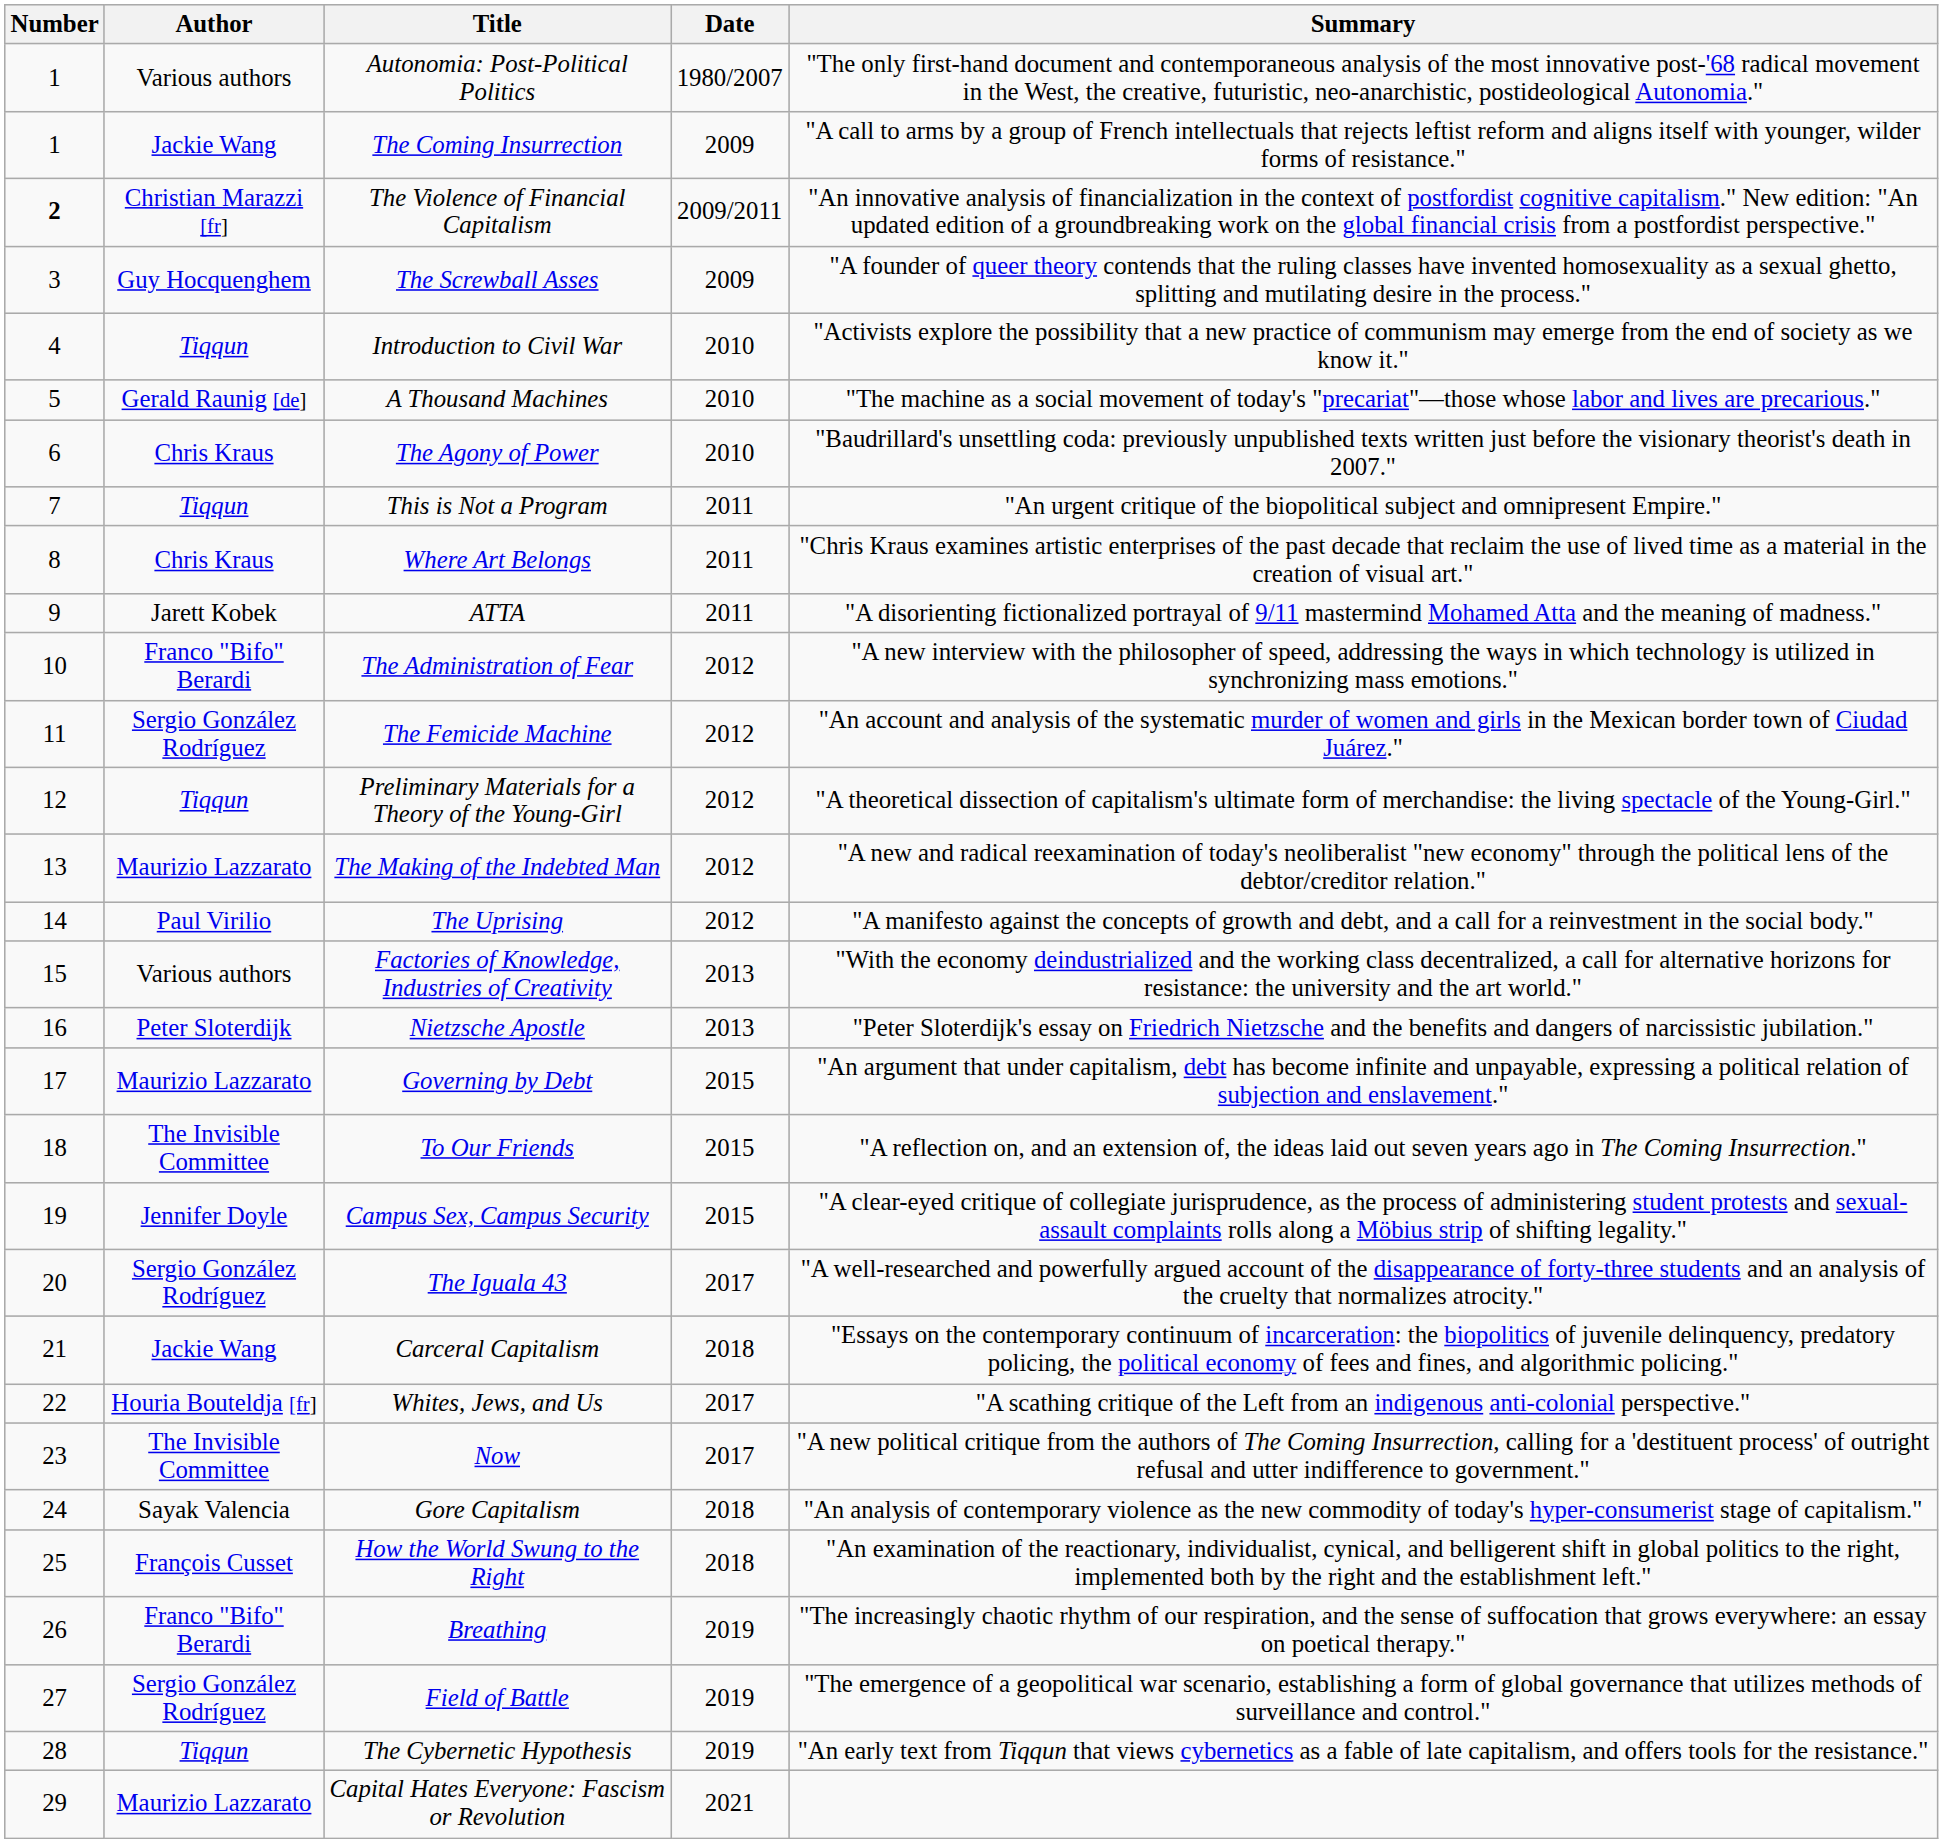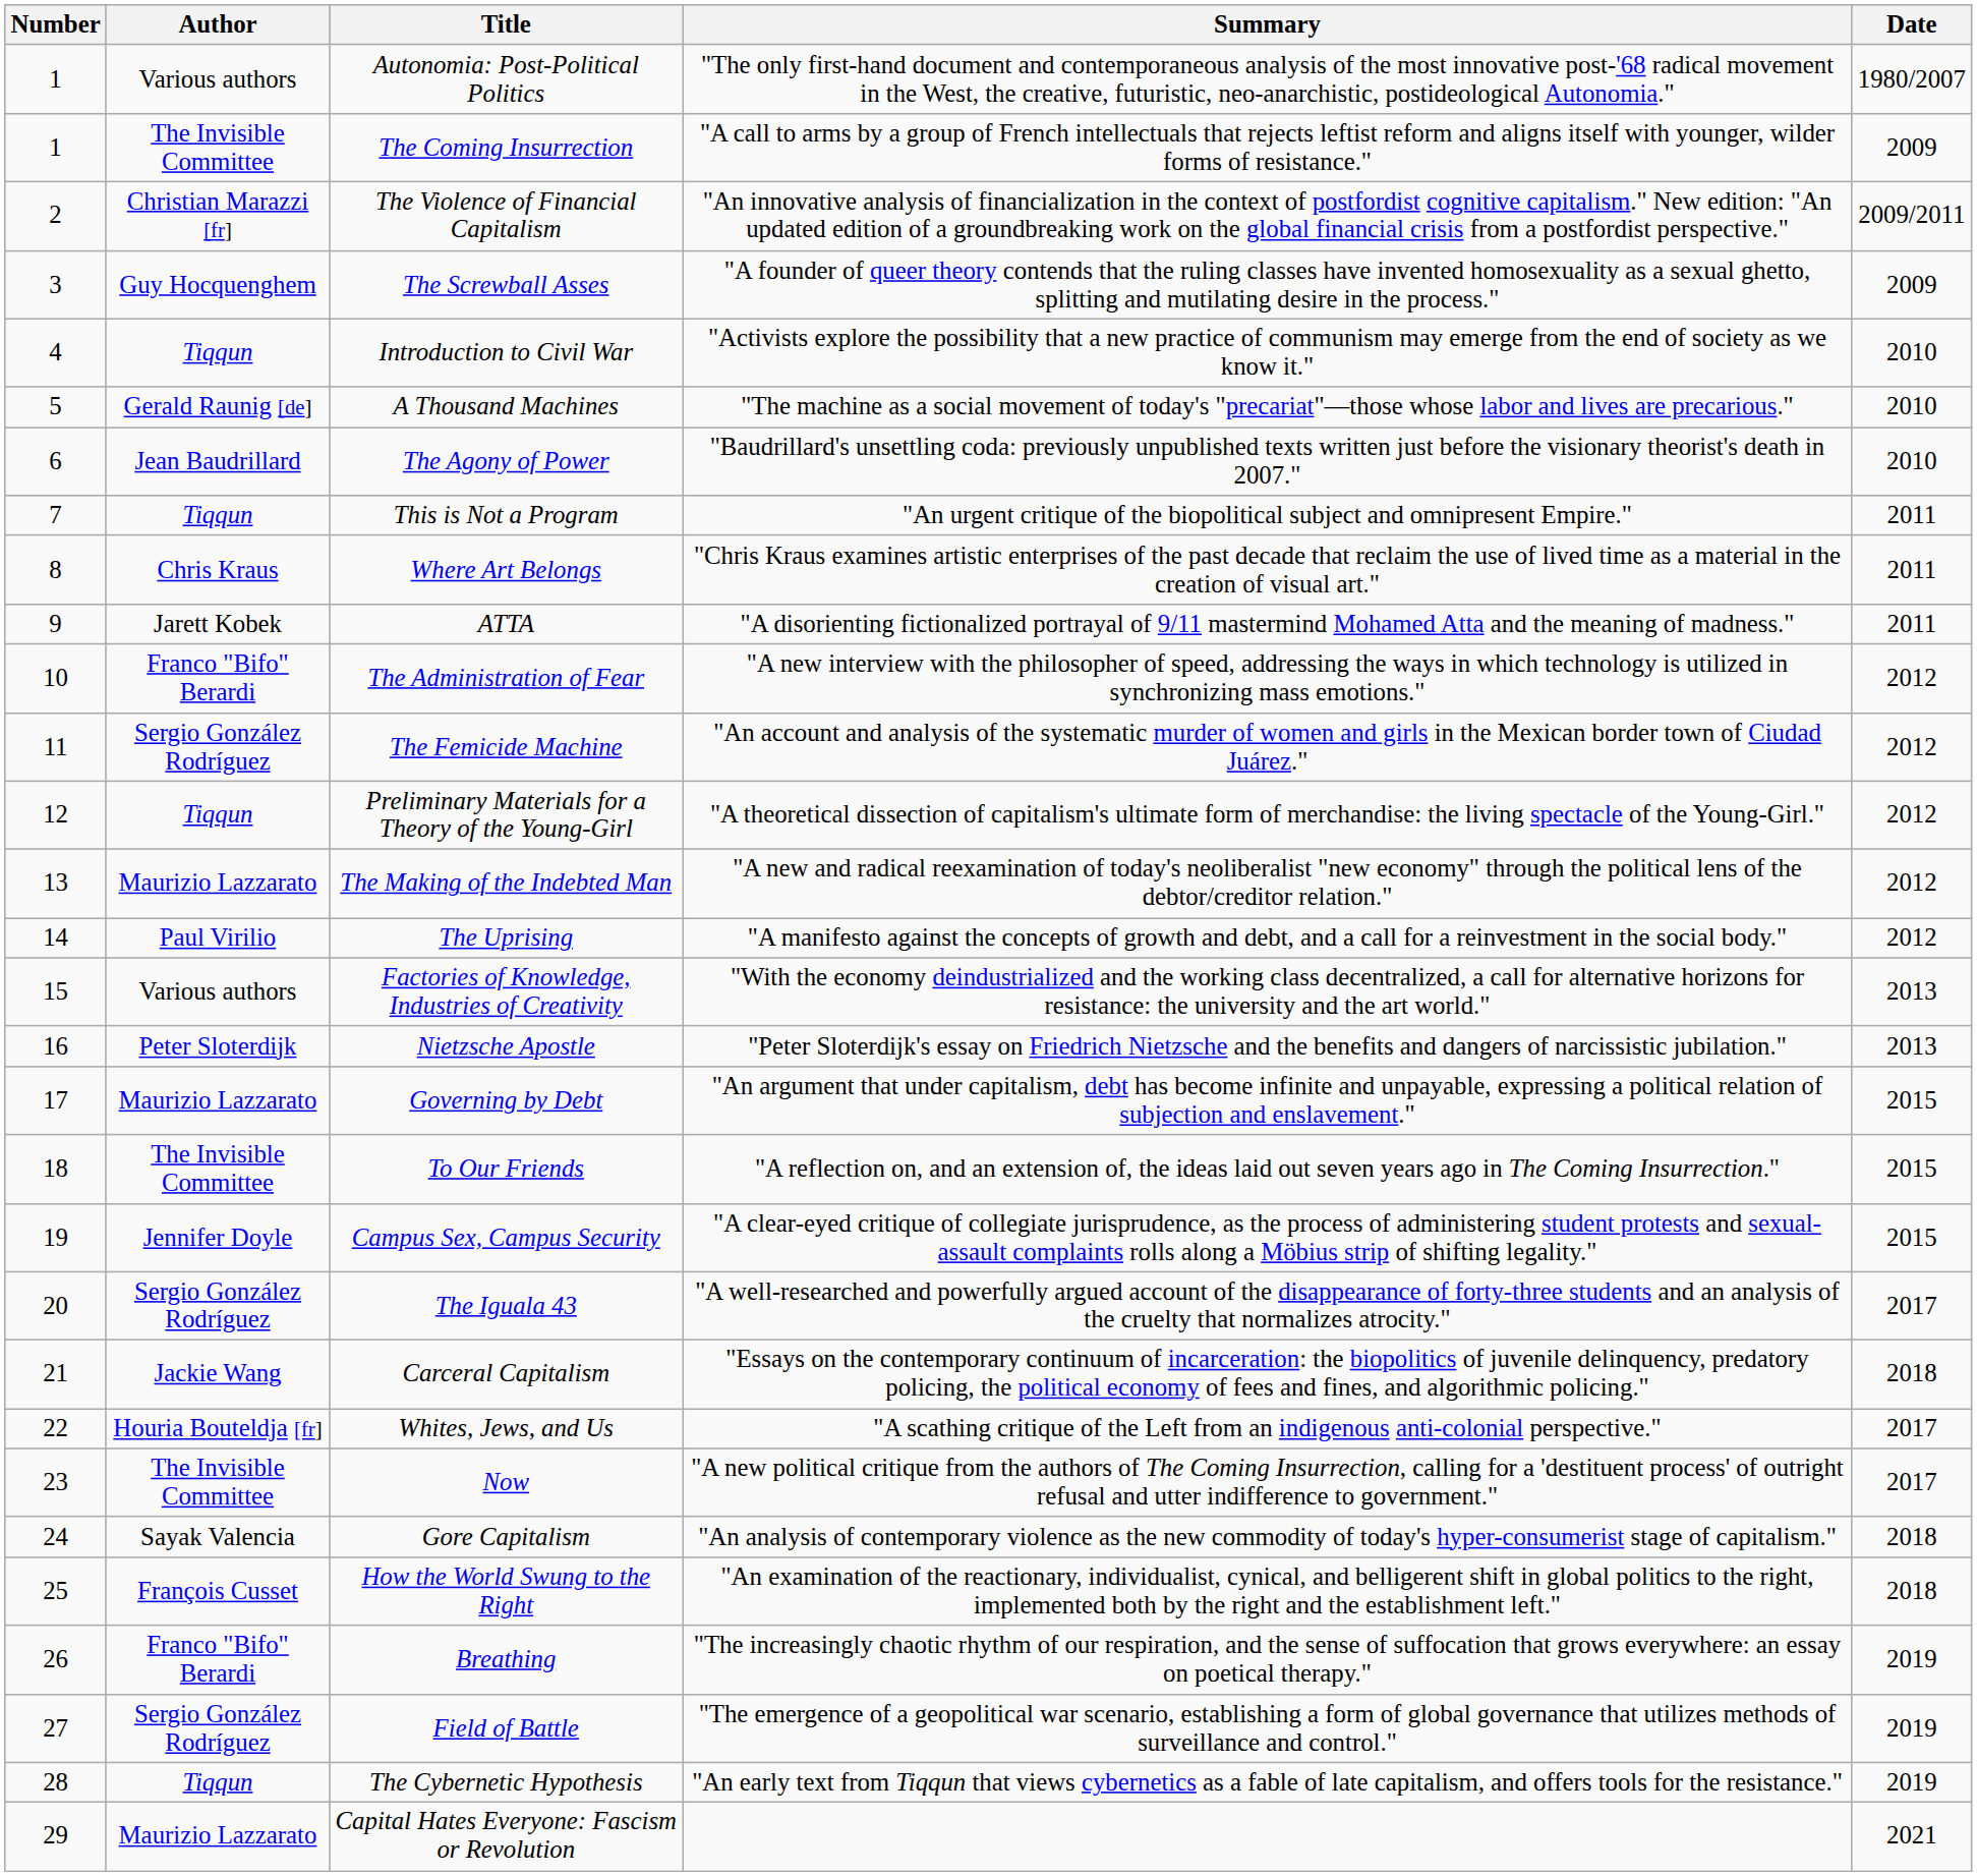columns swapped: Date <-> Summary
The Coming Insurrection | Author: Jackie Wang -> The Invisible Committee
The Violence of Financial Capitalism | Number: bold -> normal
The Agony of Power | Author: Chris Kraus -> Jean Baudrillard
